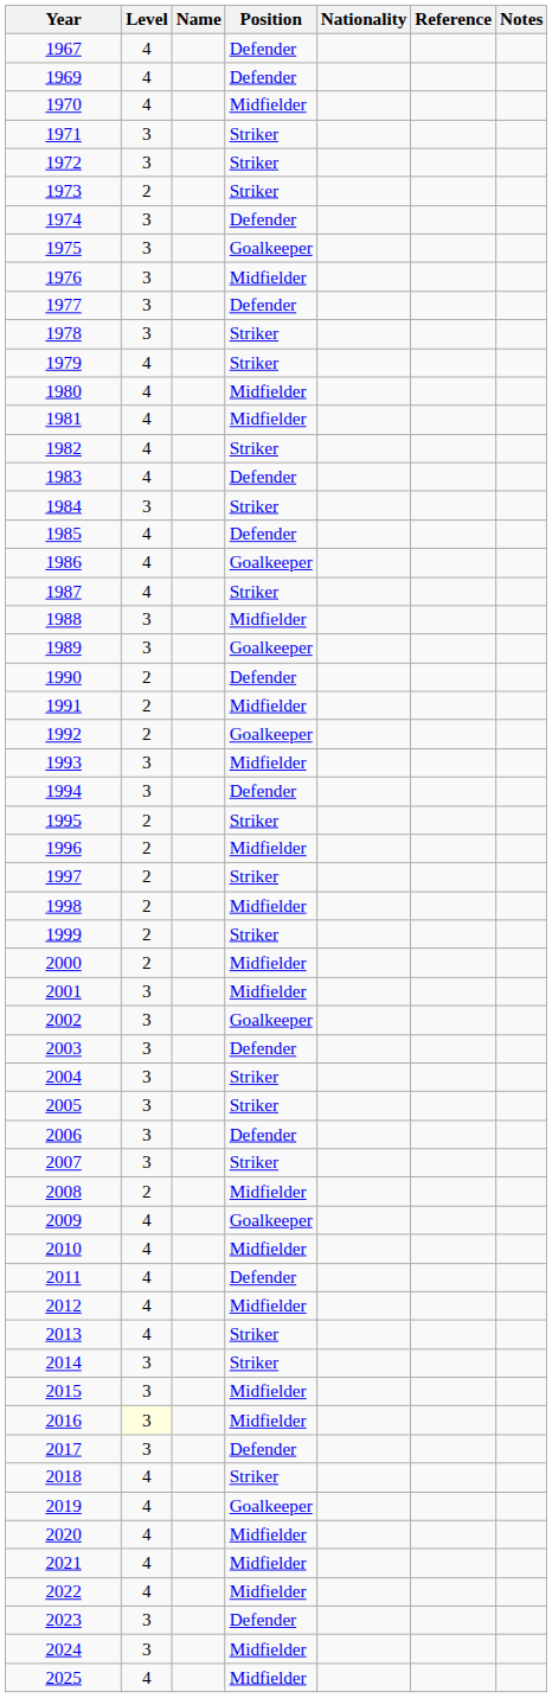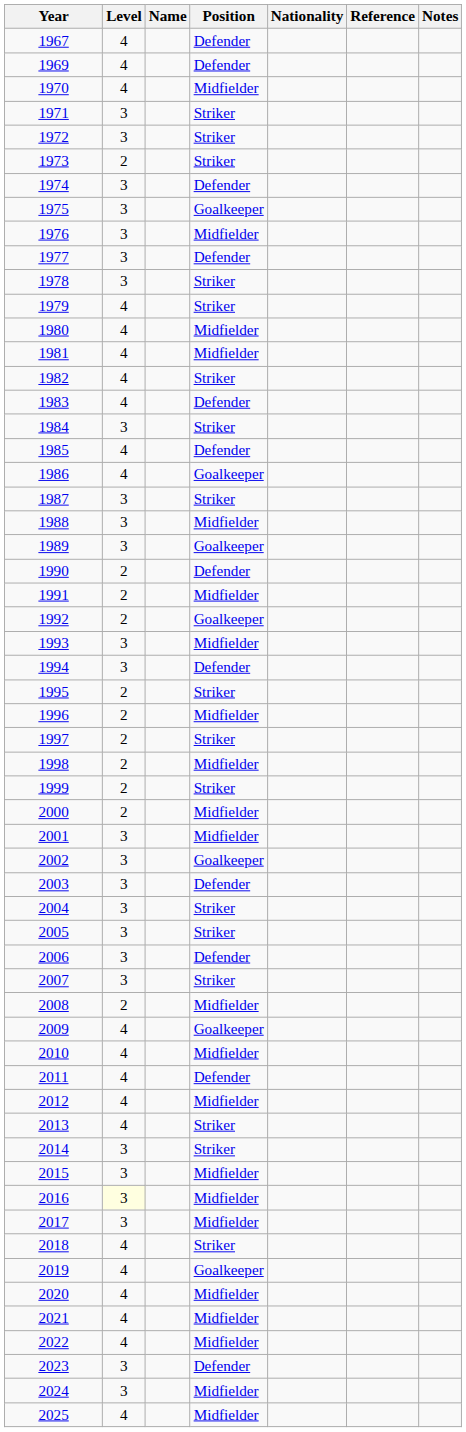1987 | Level: 4 -> 3
2017 | Position: Defender -> Midfielder
